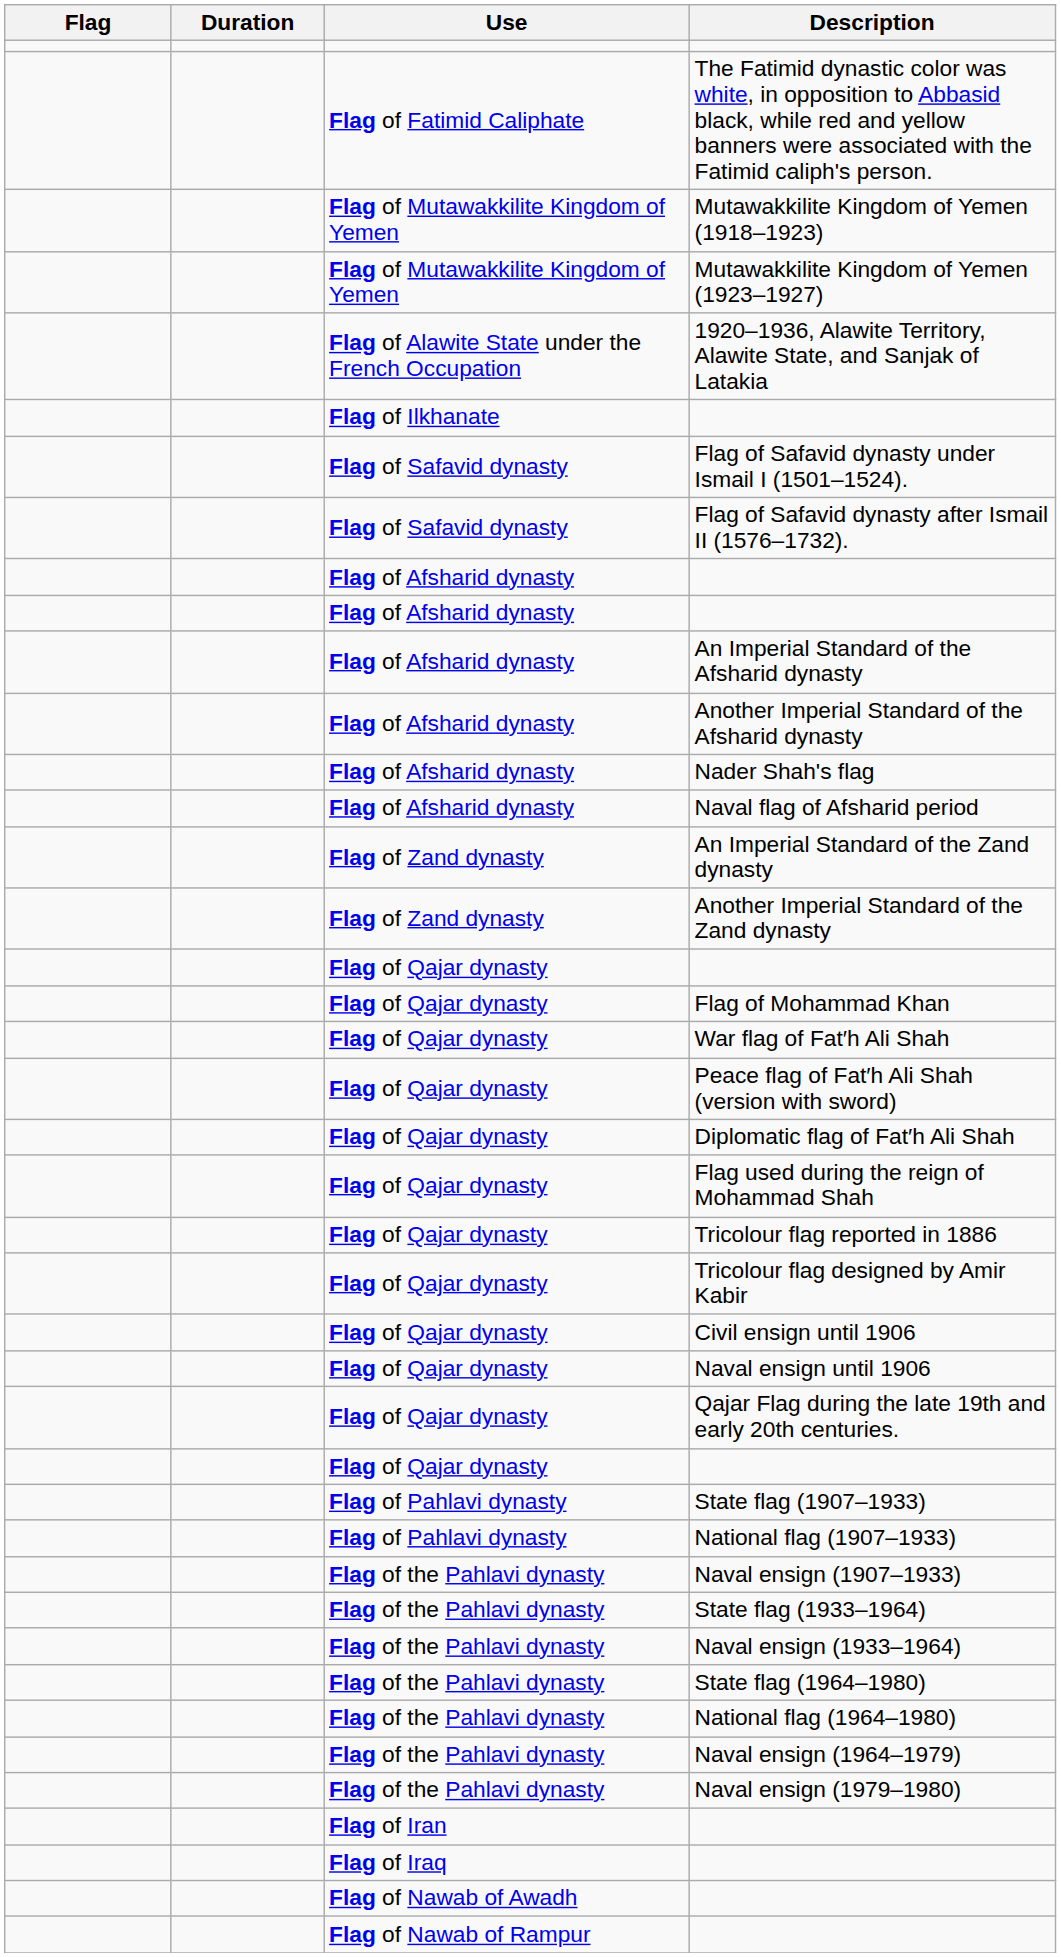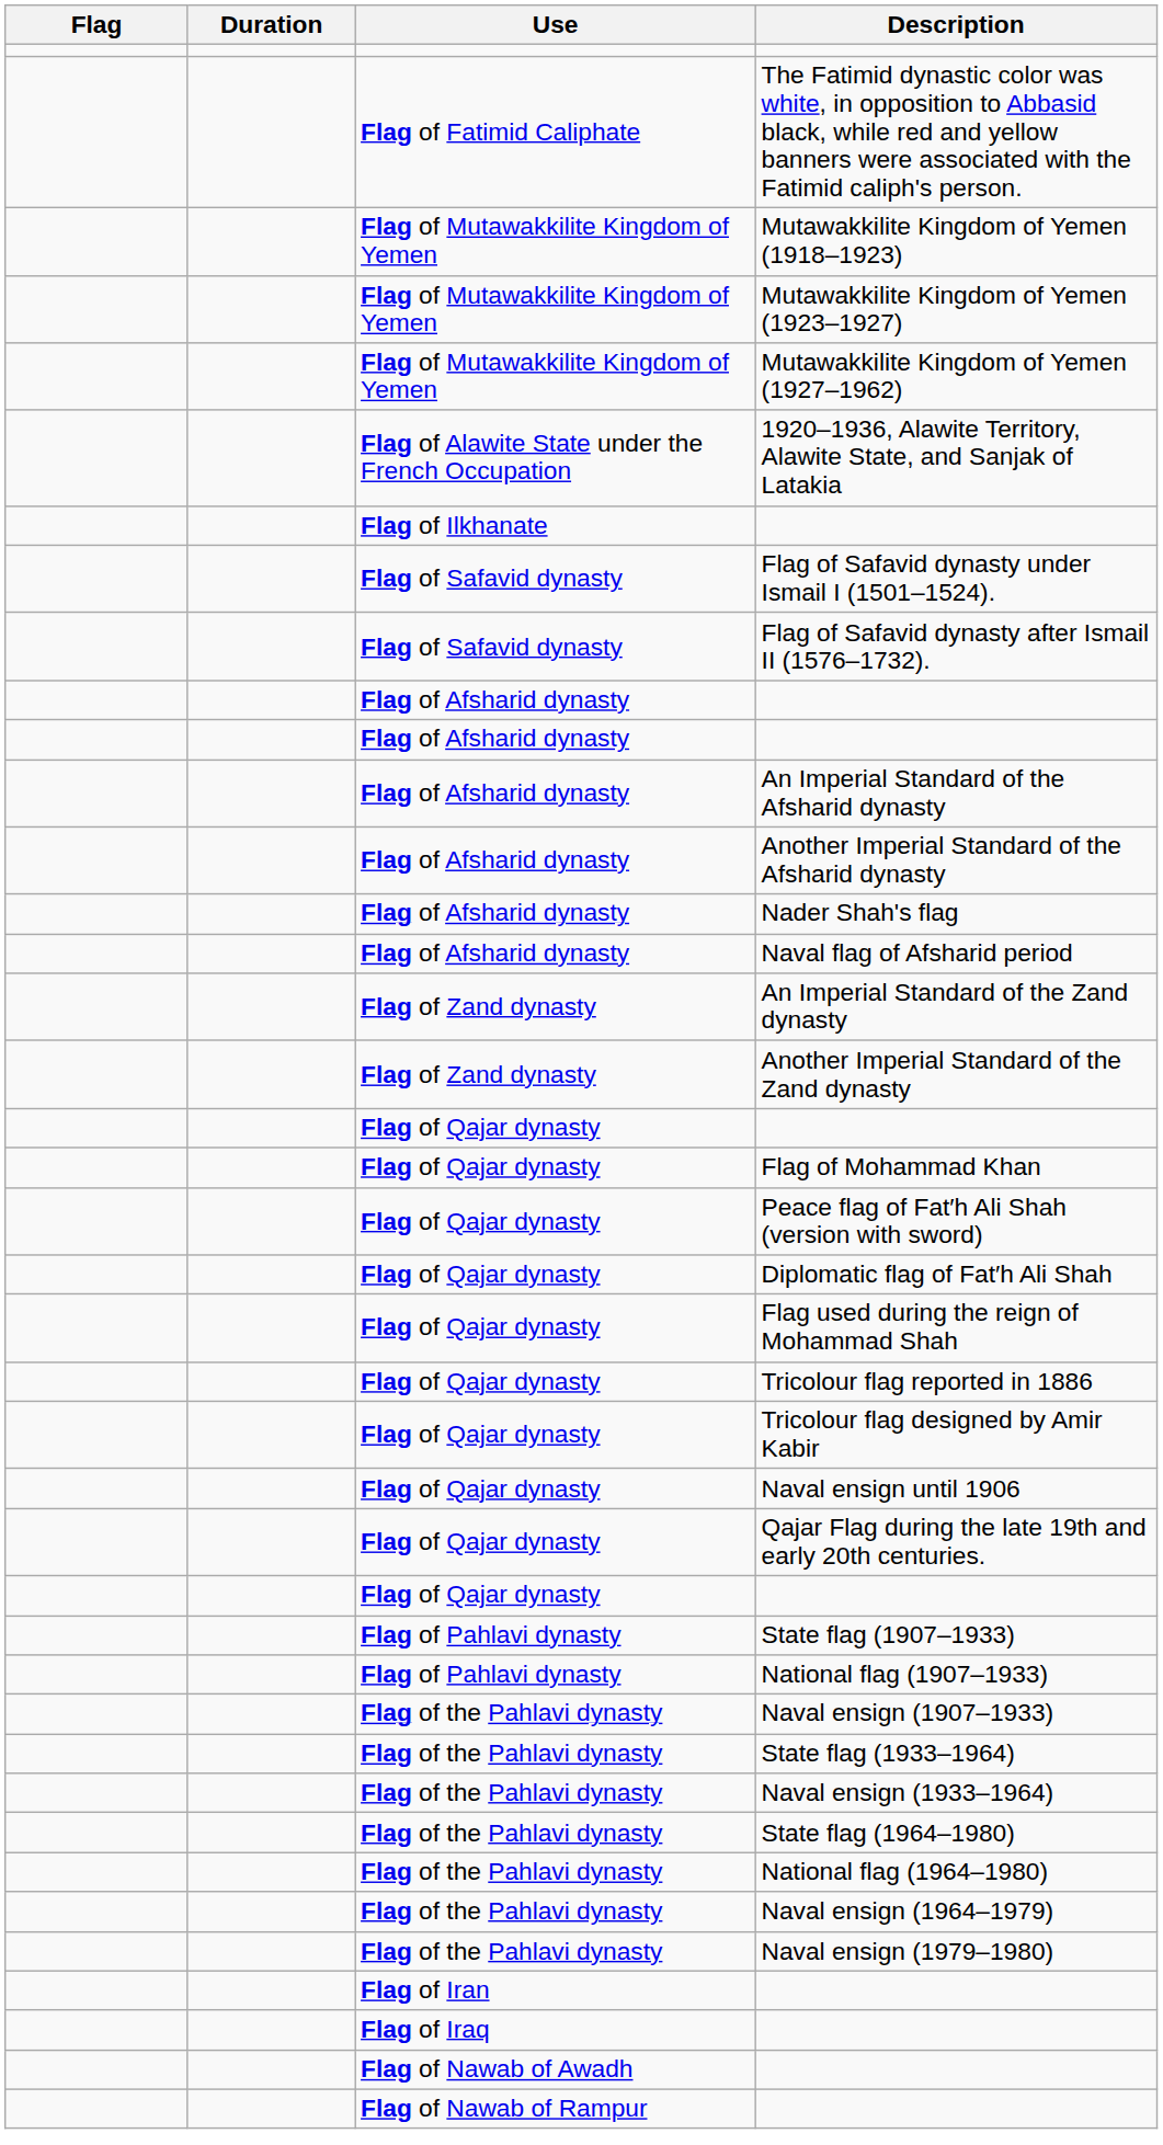+ row: Flag of Mutawakkilite Kingdom of Yemen | Mutawakkilite Kingdom of Yemen (1927–1962)
- row: Flag of Qajar dynasty | War flag of Fat′h Ali Shah
- row: Flag of Qajar dynasty | Civil ensign until 1906
